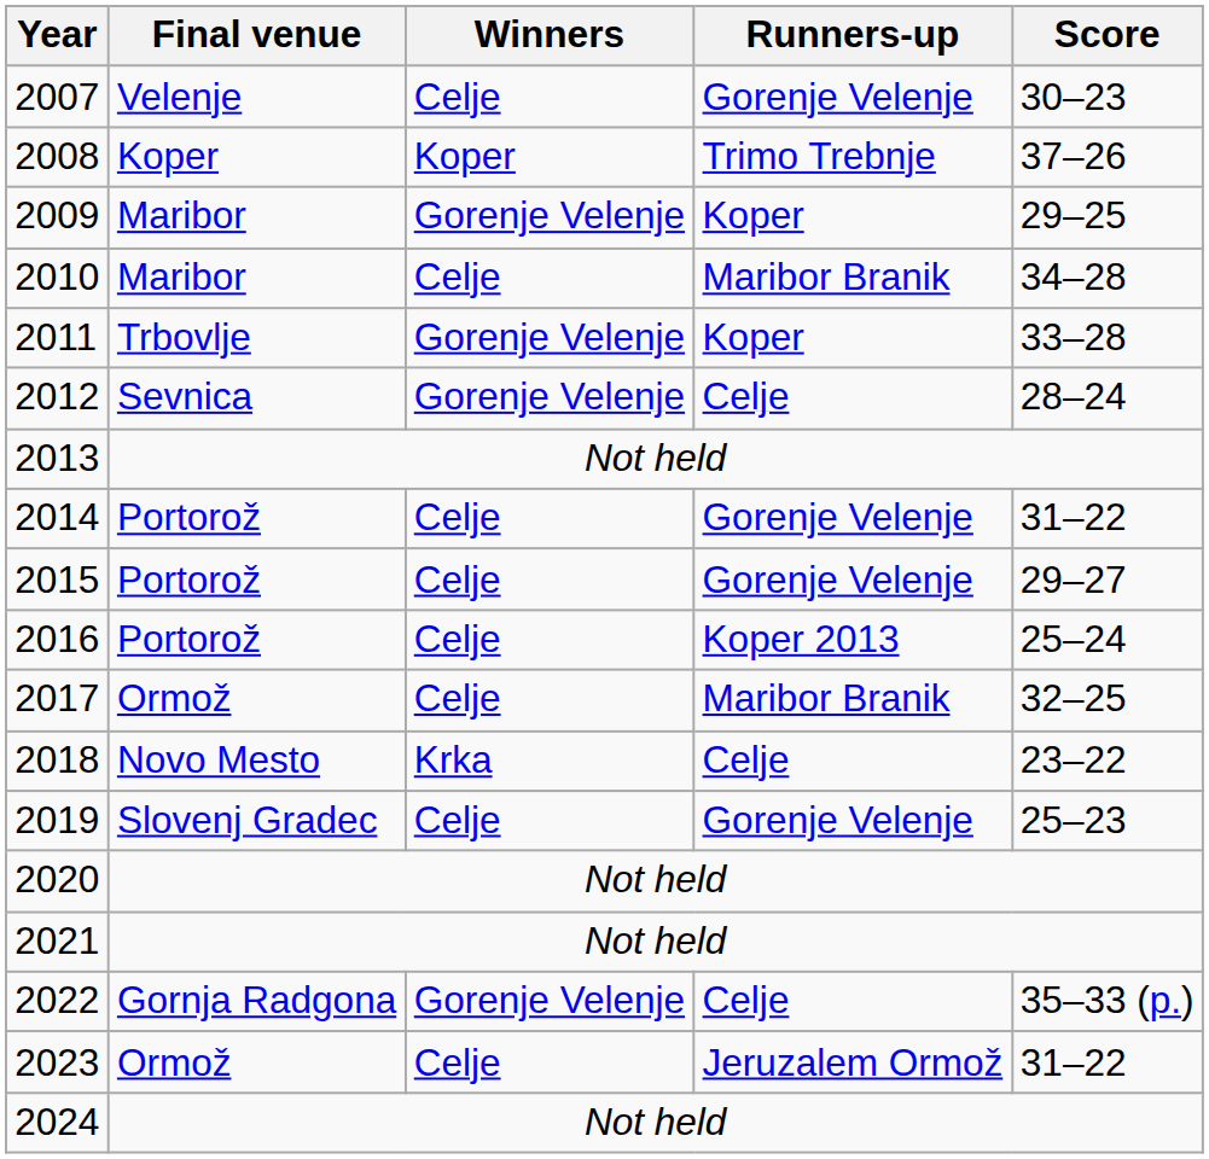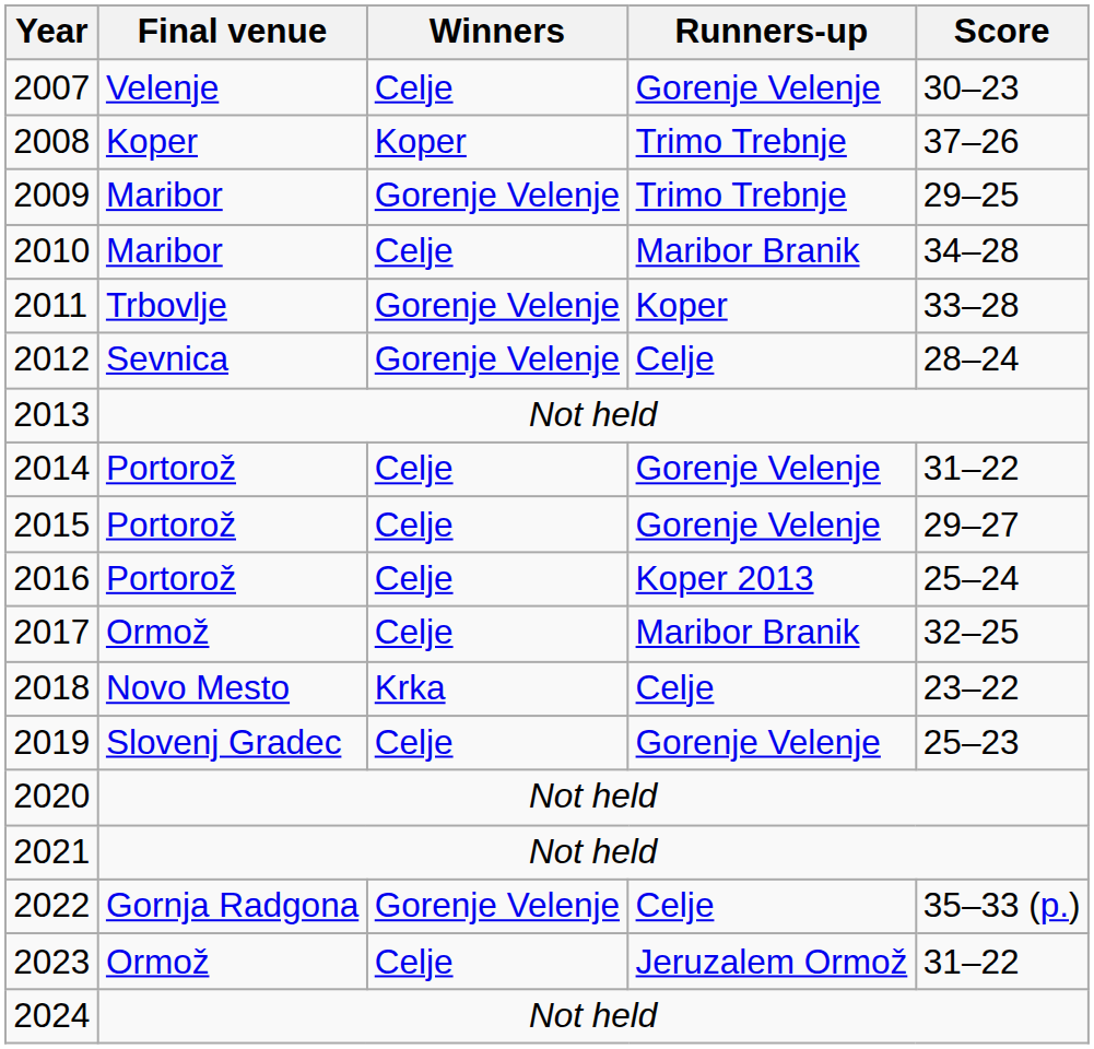2009 | Runners-up: Koper -> Trimo Trebnje
